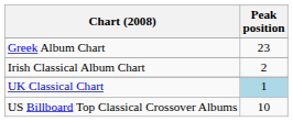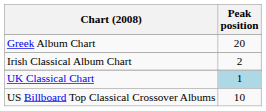Greek Album Chart | Peak position: 23 -> 20
